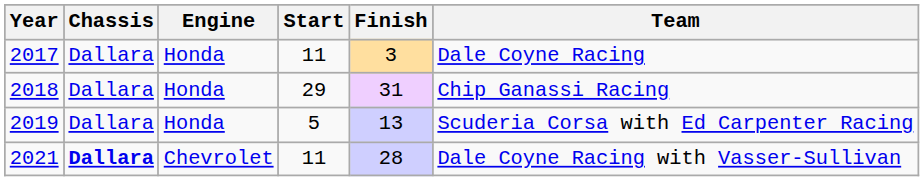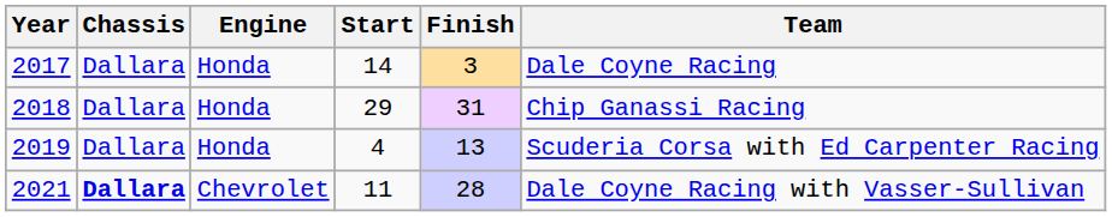2017 | Start: 11 -> 14
2019 | Start: 5 -> 4
